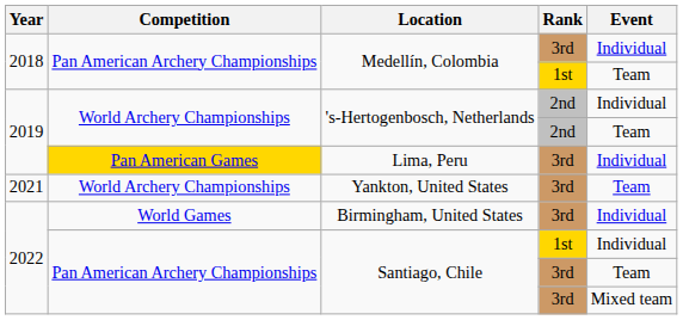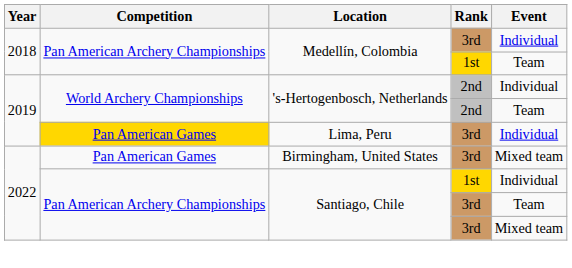- row: 2021 | World Archery Championships | Yankton, United States | 3rd | Team
Birmingham, United States | Competition: World Games -> Pan American Games
Birmingham, United States | Event: Individual -> Mixed team
